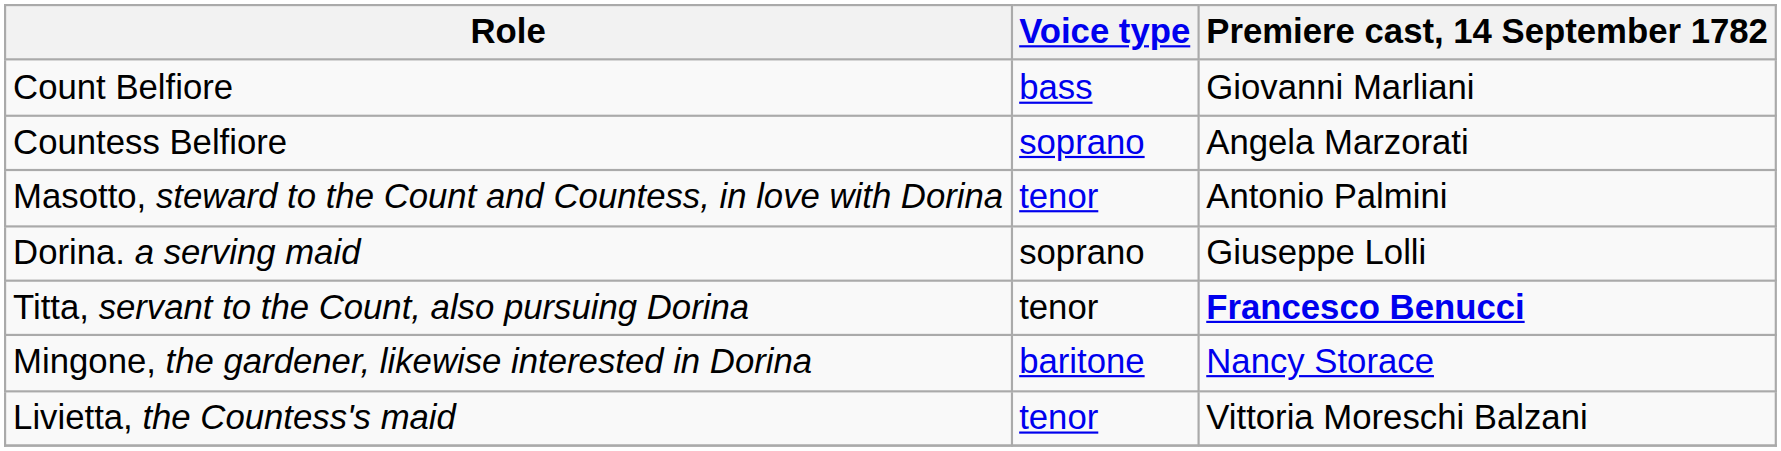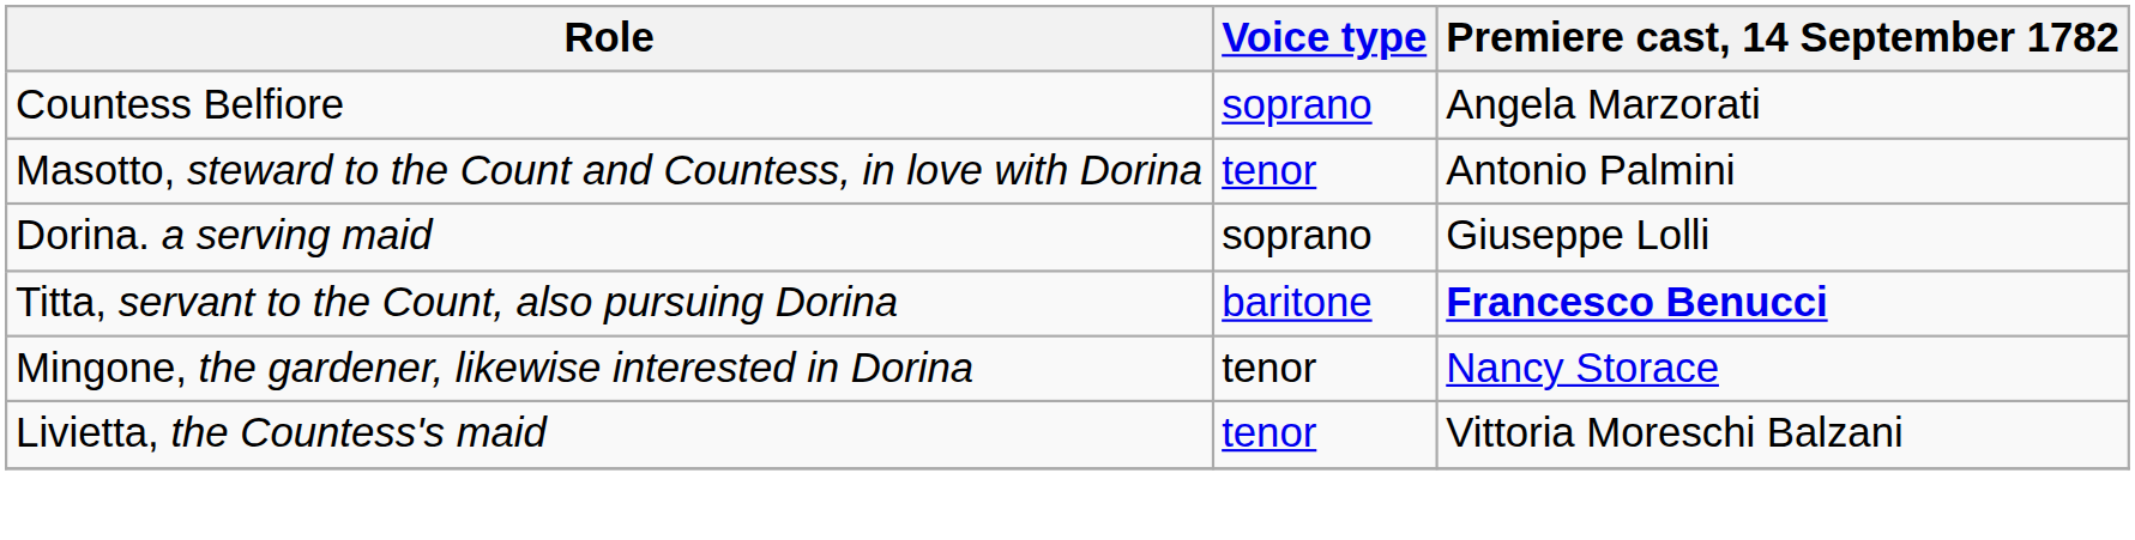- row: Count Belfiore | bass | Giovanni Marliani
Titta, servant to the Count, also pursuing Dorina | Voice type: tenor -> baritone
Mingone, the gardener, likewise interested in Dorina | Voice type: baritone -> tenor
